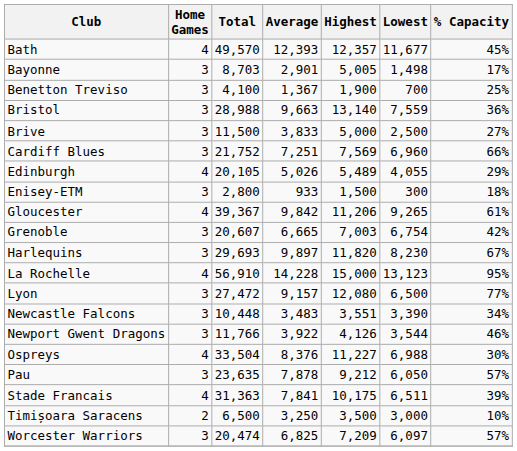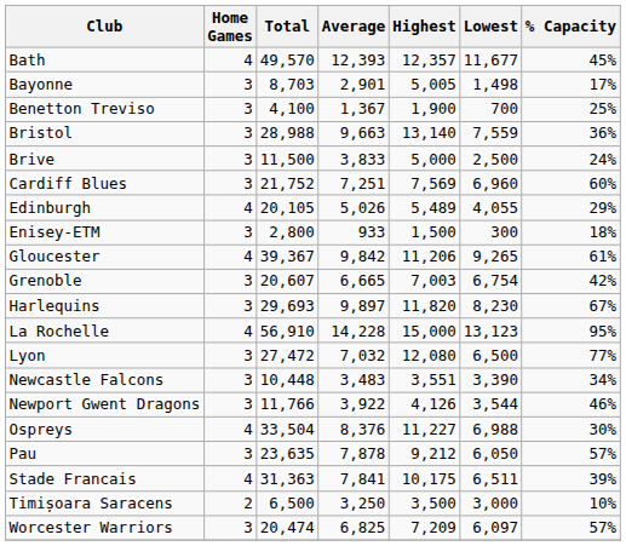Brive | % Capacity: 27% -> 24%
Cardiff Blues | % Capacity: 66% -> 60%
Lyon | Average: 9,157 -> 7,032
